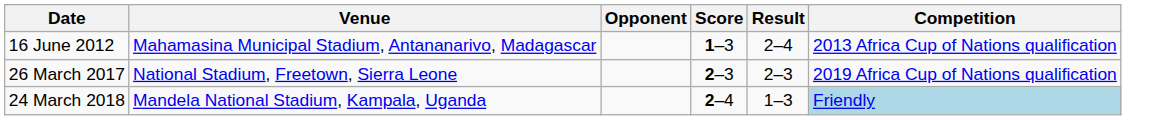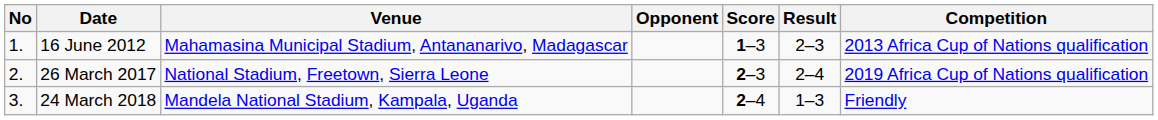+ column: No | 1. | 2. | 3.
16 June 2012 | Result: 2–4 -> 2–3
26 March 2017 | Result: 2–3 -> 2–4
24 March 2018 | Competition: lightblue background -> no background
